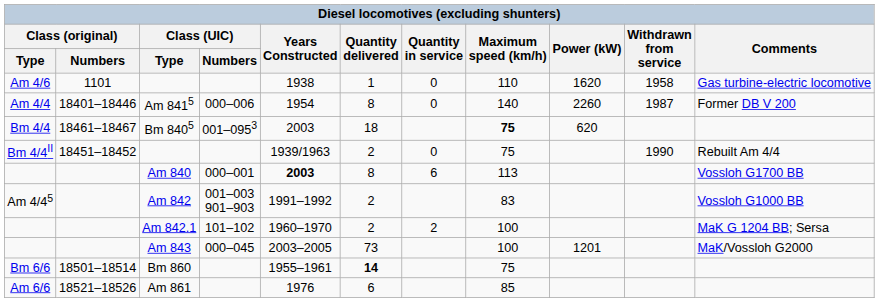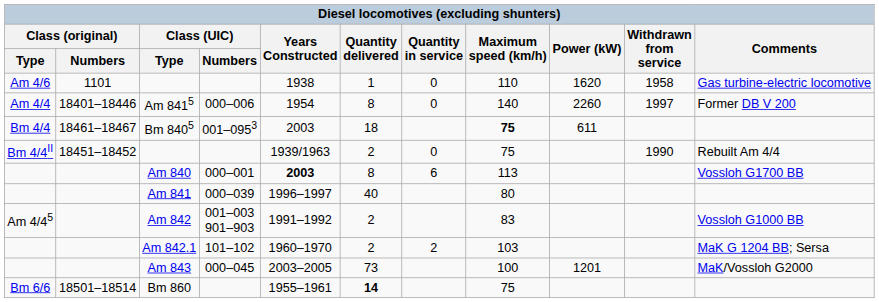Am 8415 | Withdrawn from service: 1987 -> 1997
Bm 8405 | Power (kW): 620 -> 611
+ row: Am 841 | 000–039 | 1996–1997 | 40 | 80
Am 842.1 | Maximum speed (km/h): 100 -> 103
- row: Am 6/6 | 18521–18526 | Am 861 | 1976 | 6 | 85
